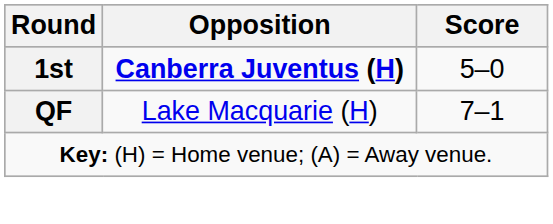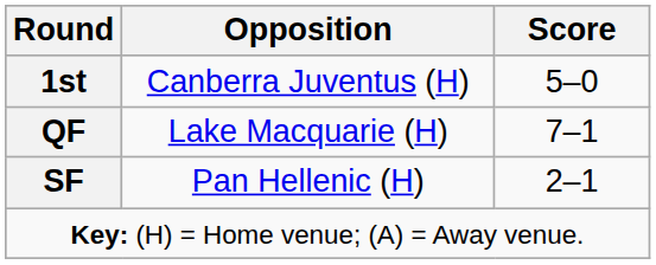1st | Opposition: bold -> normal
+ row: SF | Pan Hellenic (H) | 2–1
